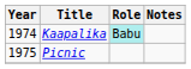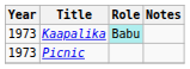Kaapalika | Year: 1974 -> 1973
Picnic | Year: 1975 -> 1973
